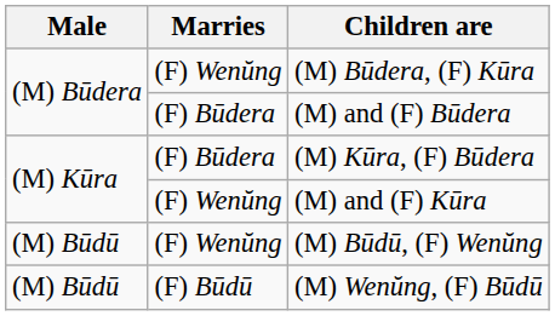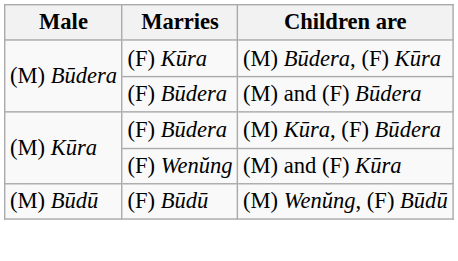(M) Būdera, (F) Kūra | Marries: (F) Wenŭng -> (F) Kūra
- row: (M) Būdū | (F) Wenŭng | (M) Būdū, (F) Wenŭng
